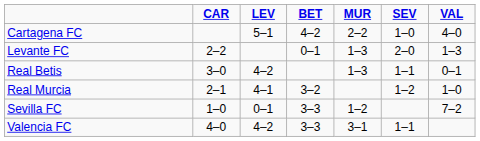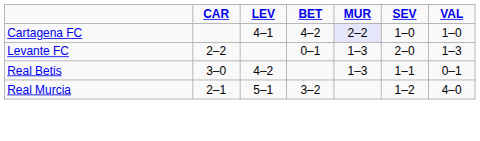Cartagena FC | LEV: 5–1 -> 4–1
Cartagena FC | MUR: no background -> lavender background
Cartagena FC | VAL: 4–0 -> 1–0
Real Murcia | LEV: 4–1 -> 5–1
Real Murcia | VAL: 1–0 -> 4–0
- row: Sevilla FC | 1–0 | 0–1 | 3–3 | 1–2 | 7–2
- row: Valencia FC | 4–0 | 4–2 | 3–3 | 3–1 | 1–1
